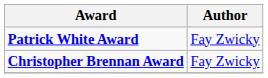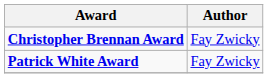rows swapped: Christopher Brennan Award <-> Patrick White Award
